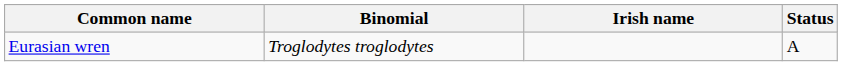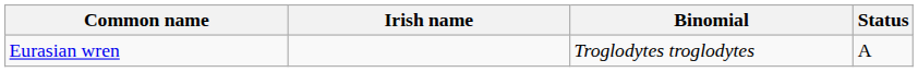columns swapped: Binomial <-> Irish name
